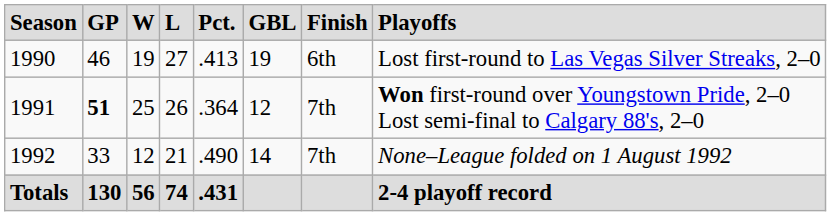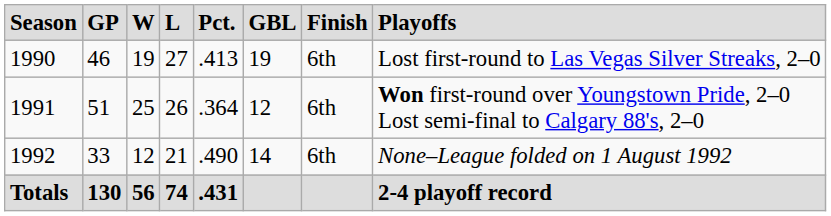1991 | column 2: bold -> normal
1991 | column 7: 7th -> 6th
1992 | column 7: 7th -> 6th
